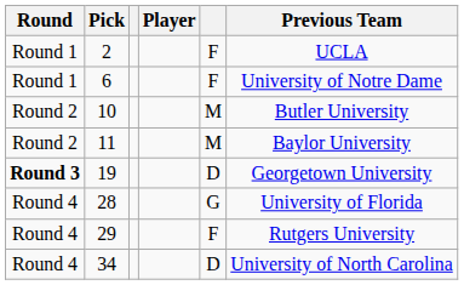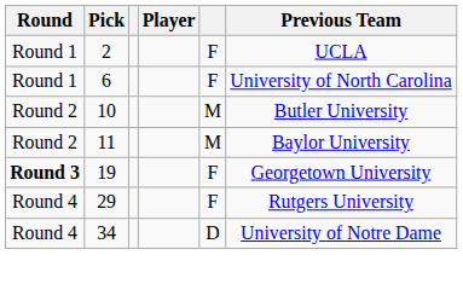6 | Previous Team: University of Notre Dame -> University of North Carolina
19 | column 5: D -> F
- row: Round 4 | 28 | G | University of Florida
34 | Previous Team: University of North Carolina -> University of Notre Dame
